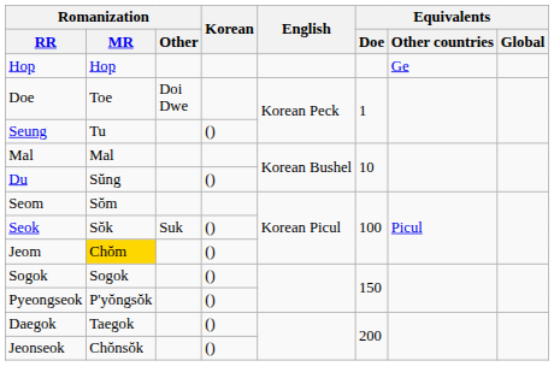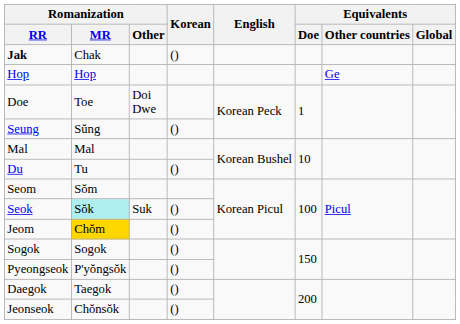+ row: Jak | Chak | ()
Seung | Romanization / MR: Tu -> Sŭng
Du | Romanization / MR: Sŭng -> Tu
Seok | Romanization / MR: no background -> paleturquoise background
